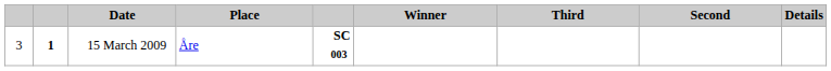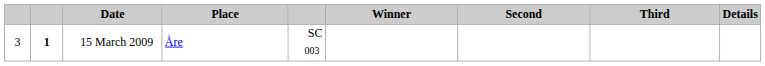columns swapped: Second <-> Third
15 March 2009 | column 5: bold -> normal
